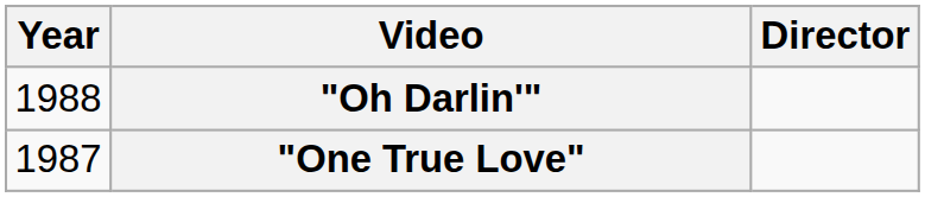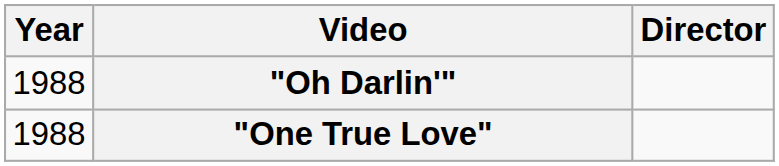"One True Love" | Year: 1987 -> 1988
